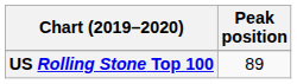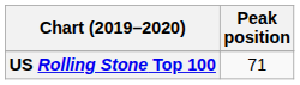US Rolling Stone Top 100 | Peak position: 89 -> 71
